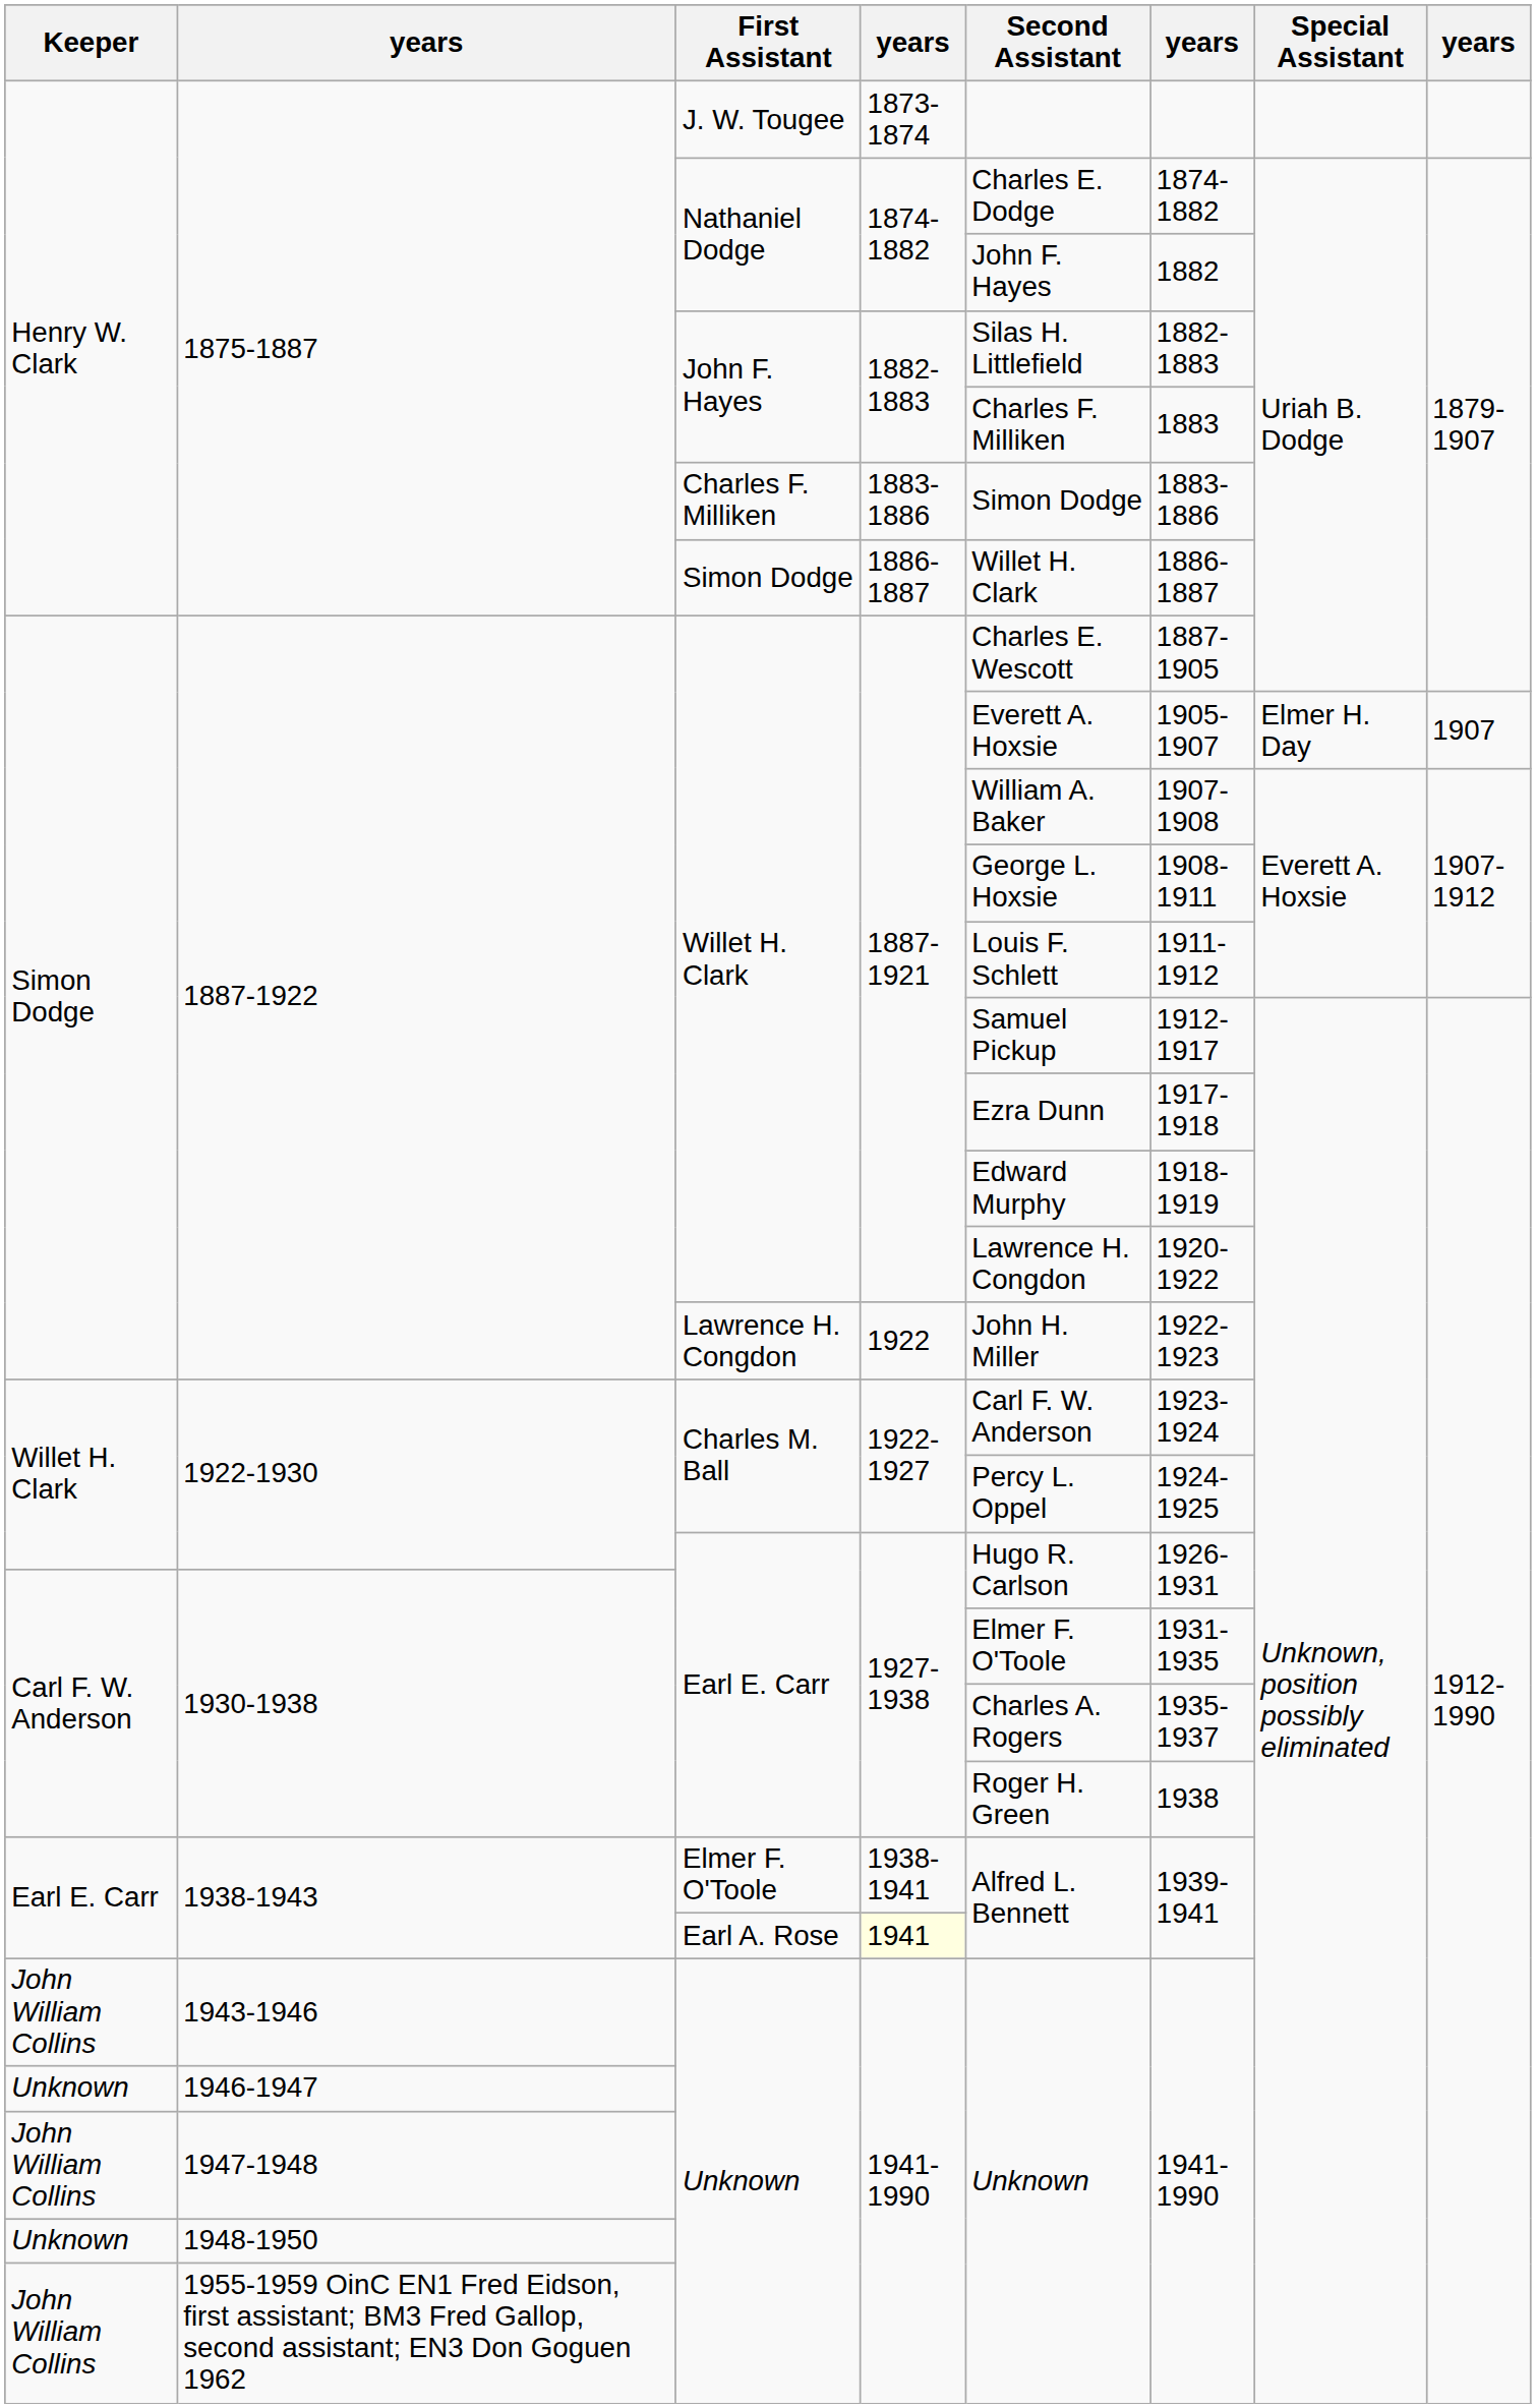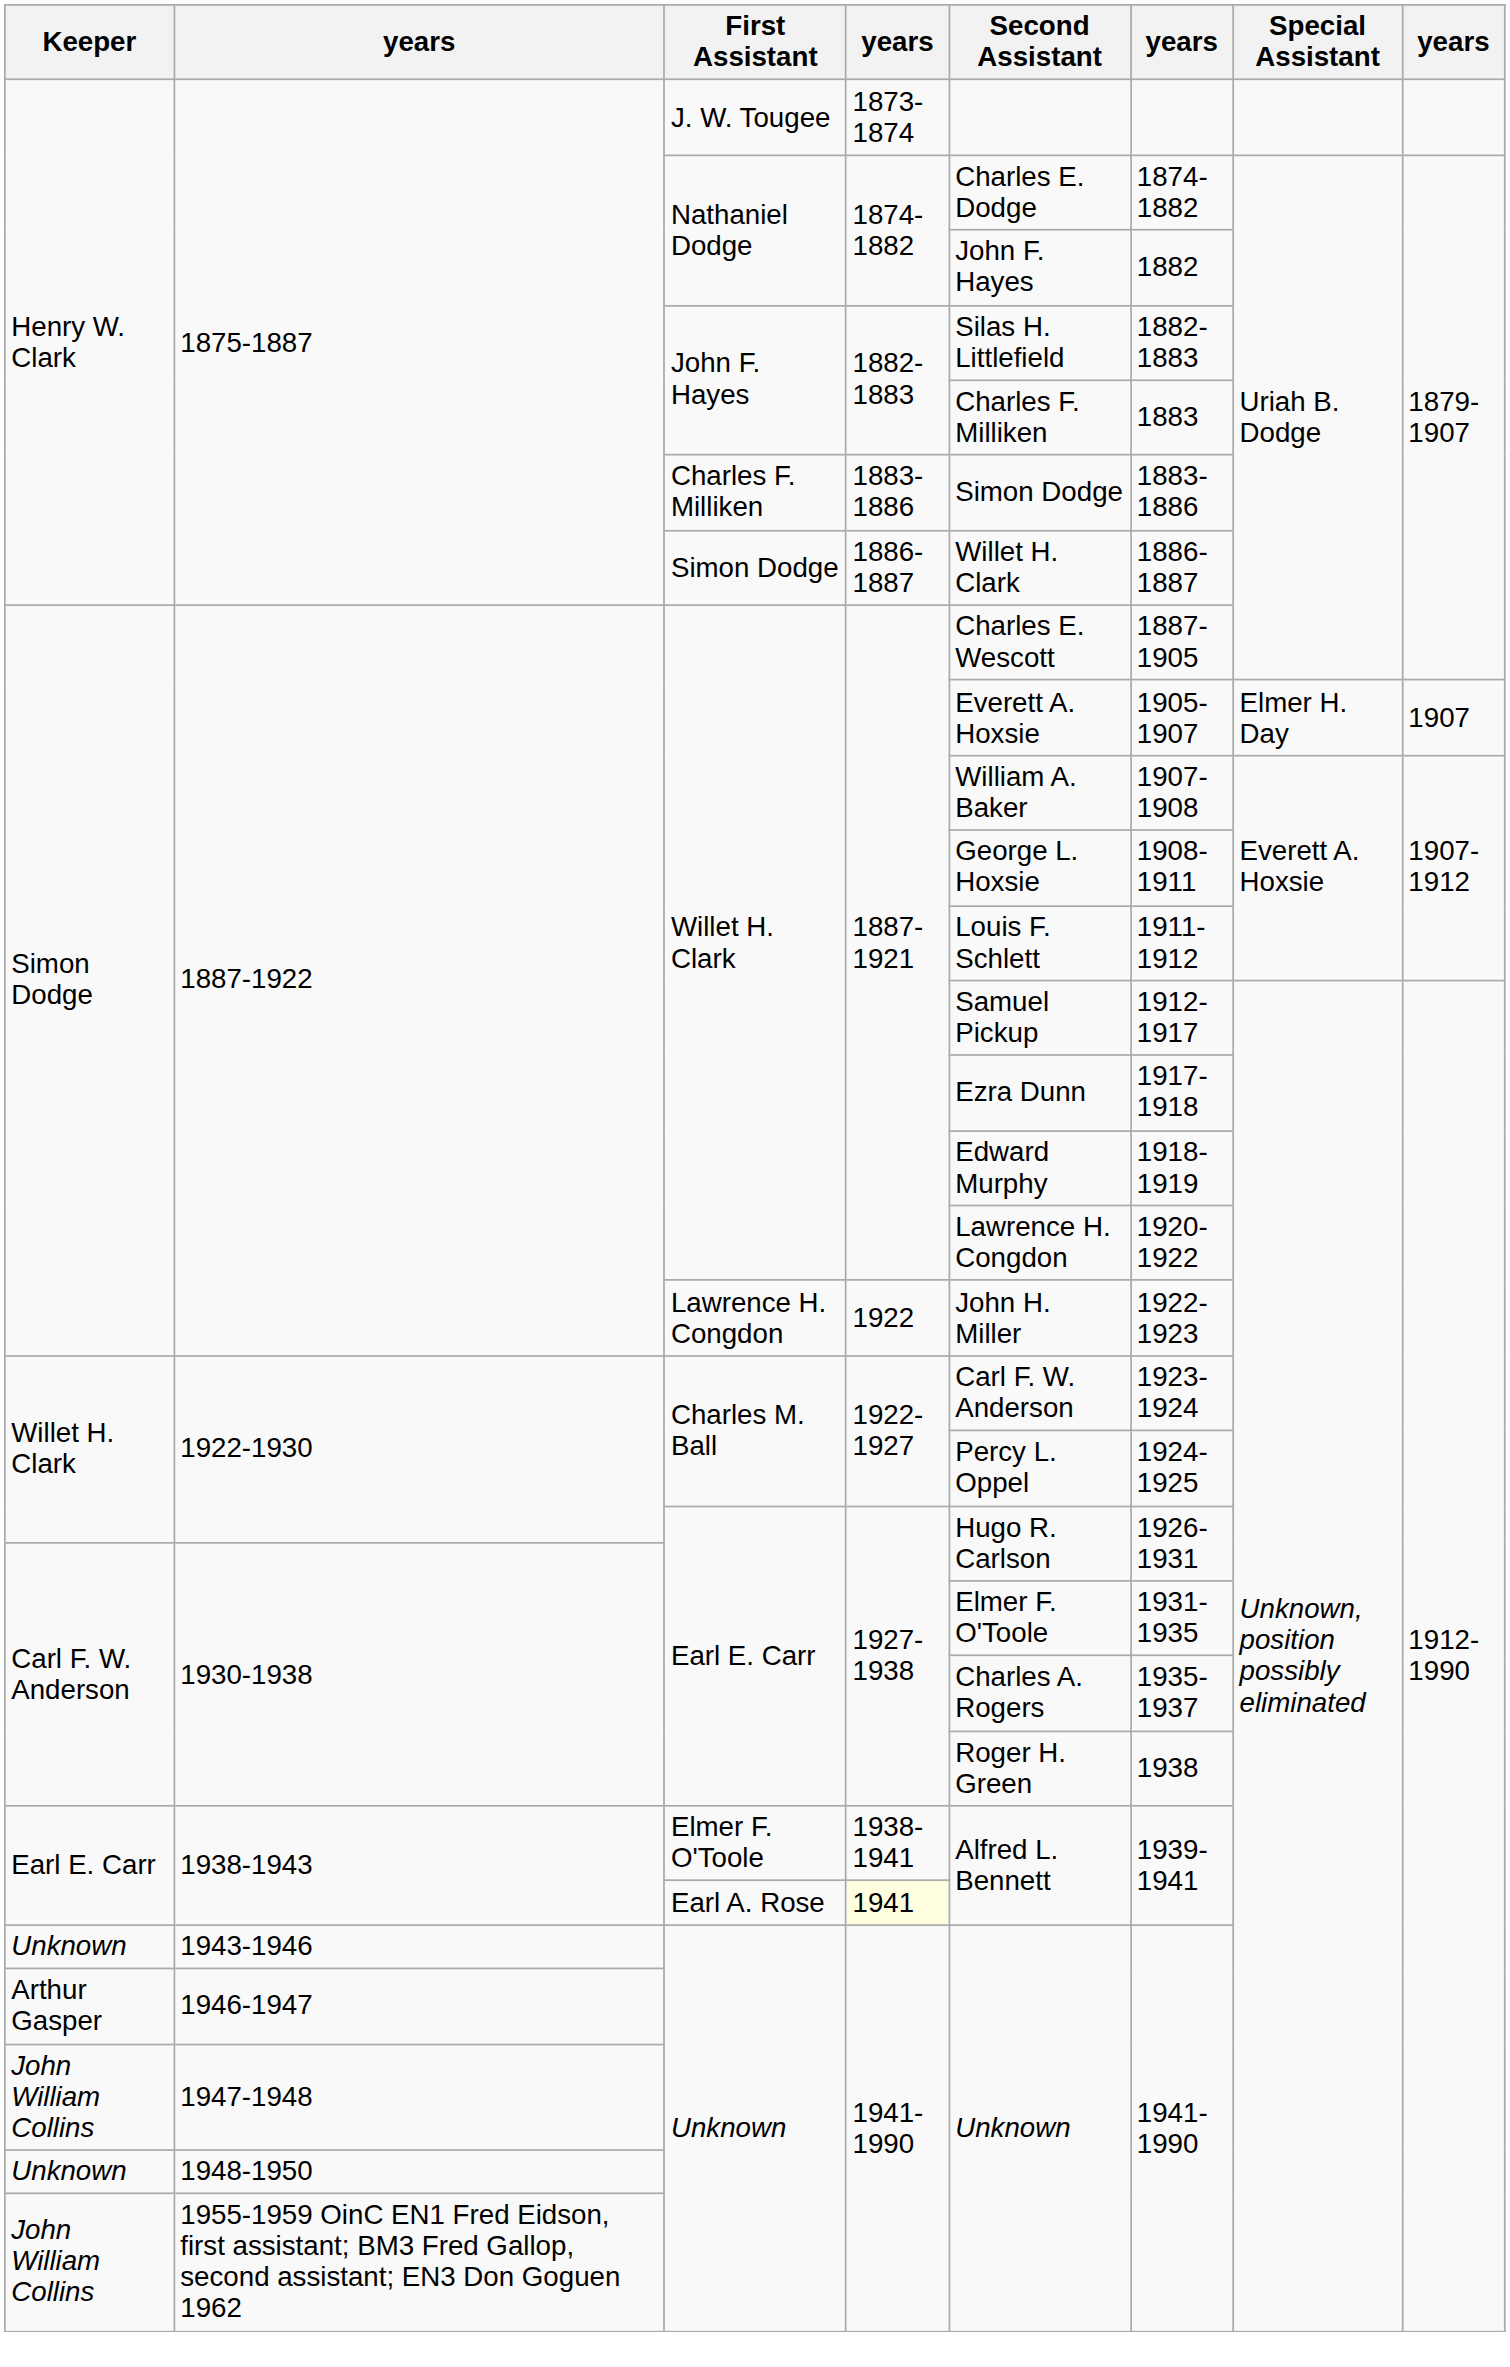1943-1946 / Unknown | Keeper: John William Collins -> Unknown
1946-1947 / Unknown | Keeper: Unknown -> Arthur Gasper
